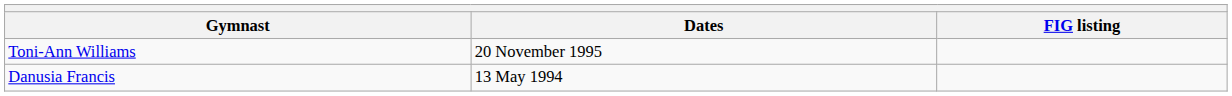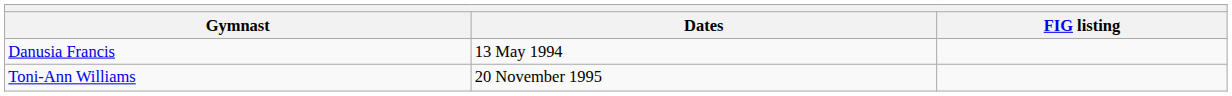rows swapped: Danusia Francis <-> Toni-Ann Williams
